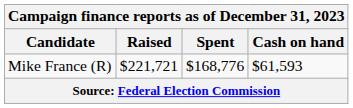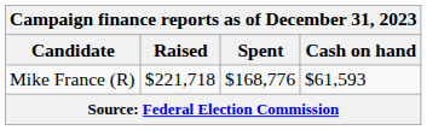Mike France (R) | Raised: $221,721 -> $221,718
